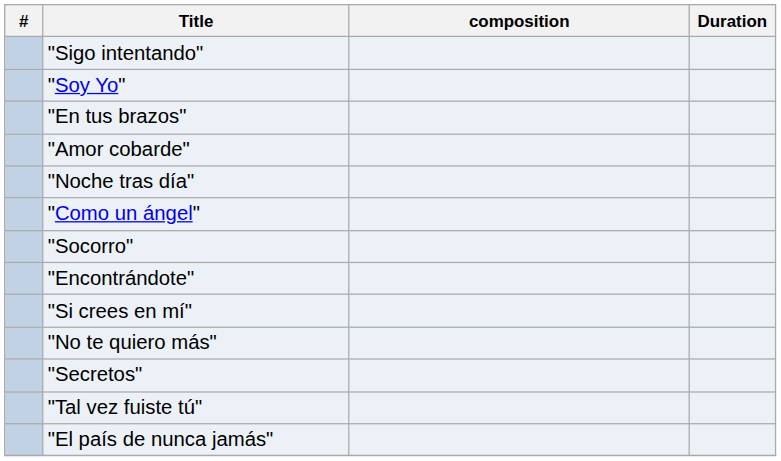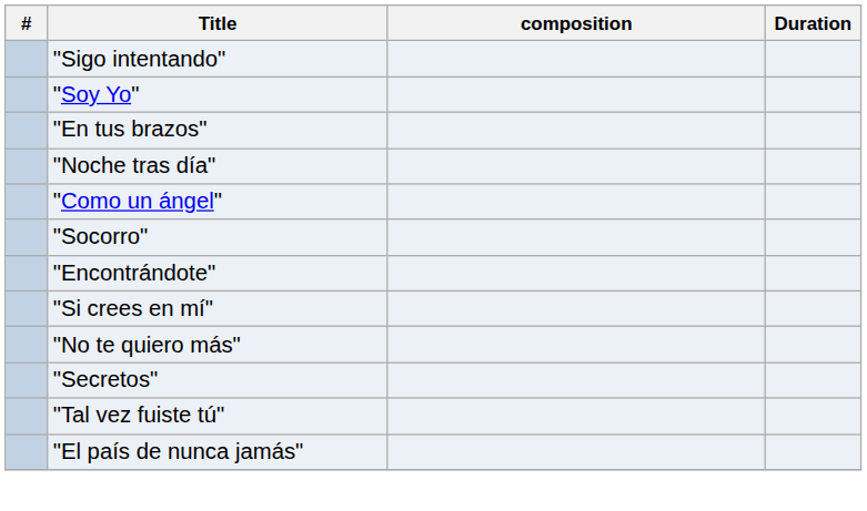- row: "Amor cobarde"
